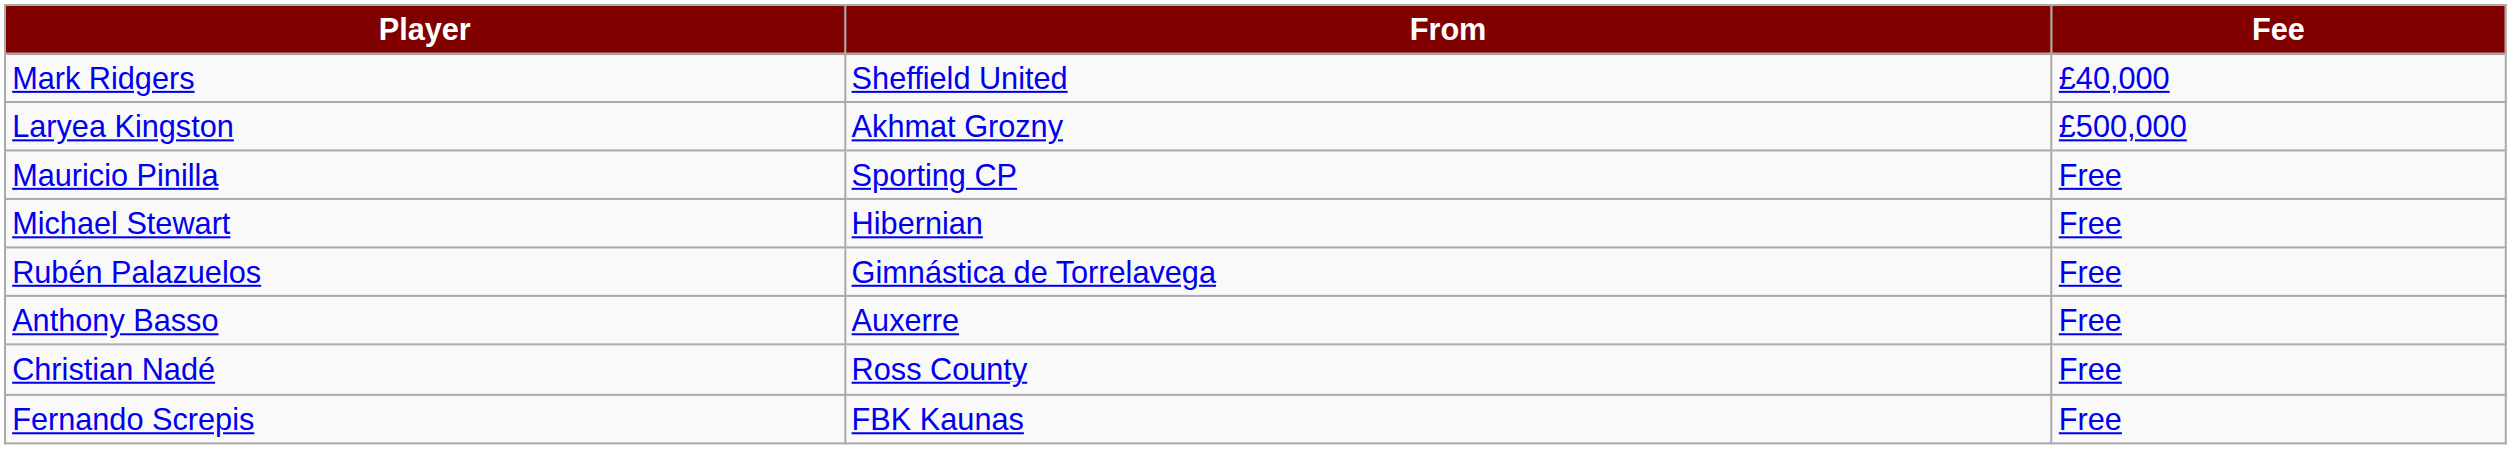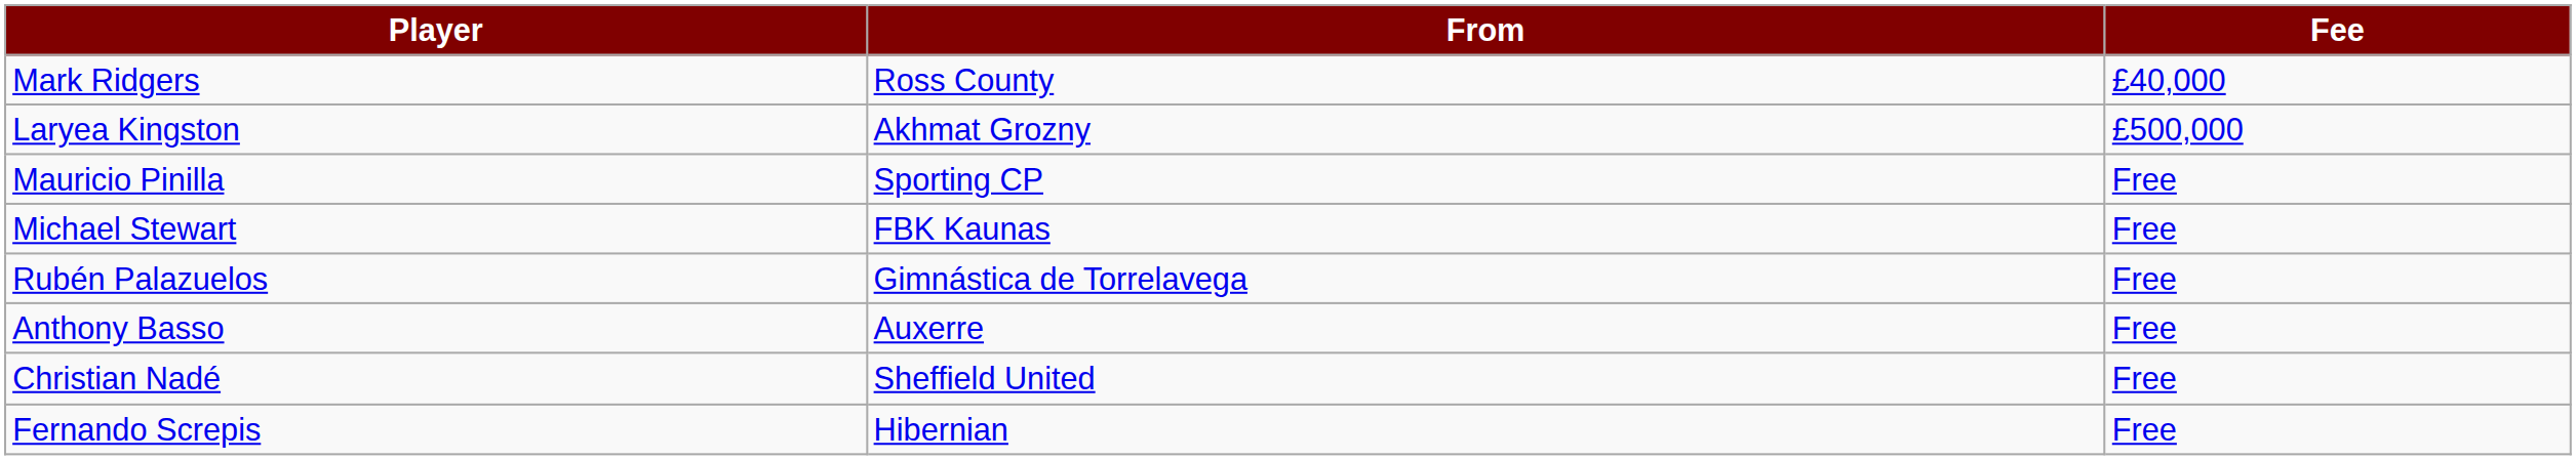Mark Ridgers | From: Sheffield United -> Ross County
Michael Stewart | From: Hibernian -> FBK Kaunas
Christian Nadé | From: Ross County -> Sheffield United
Fernando Screpis | From: FBK Kaunas -> Hibernian
